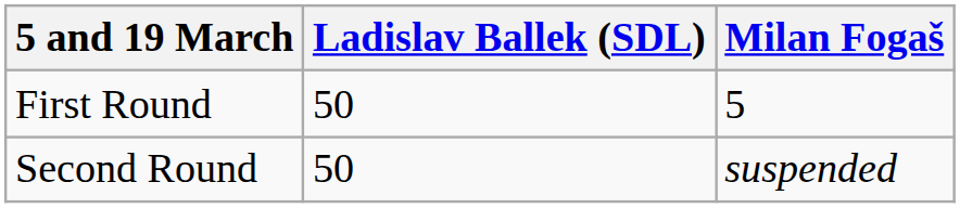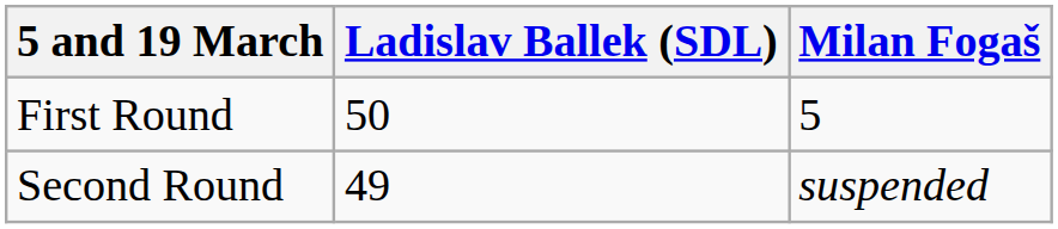Second Round | Ladislav Ballek (SDL): 50 -> 49
